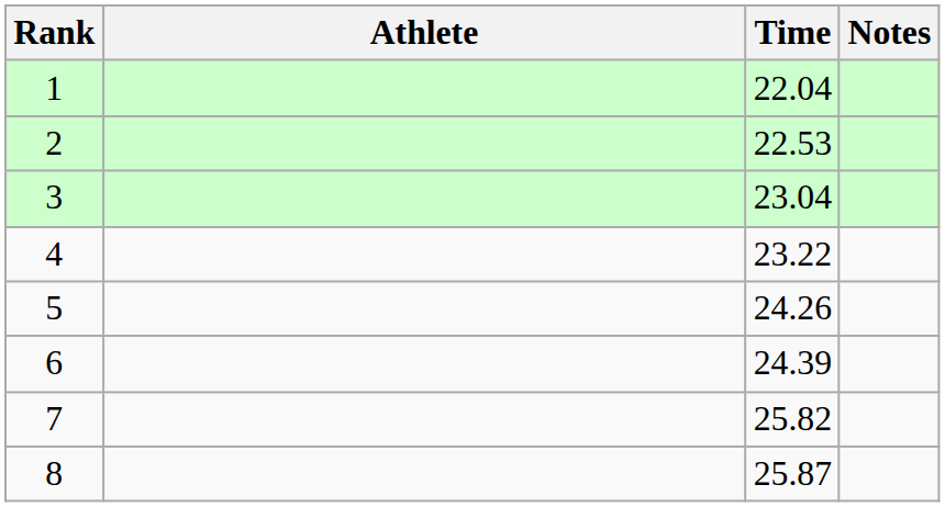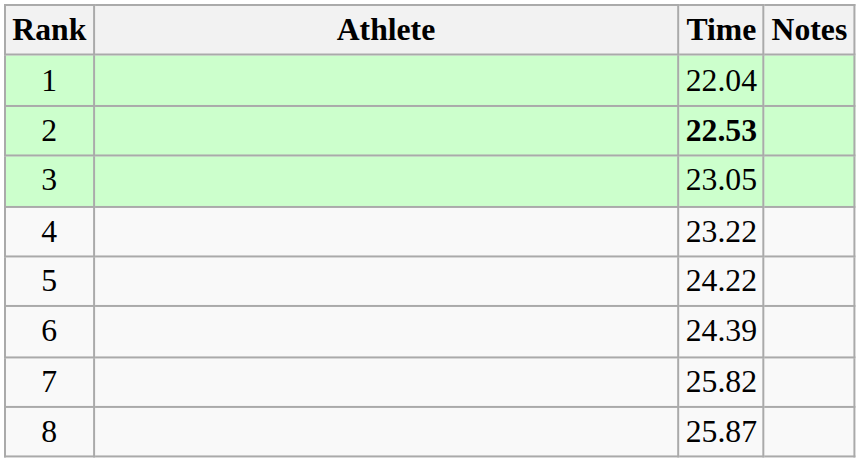2 | Time: normal -> bold
3 | Time: 23.04 -> 23.05
5 | Time: 24.26 -> 24.22
